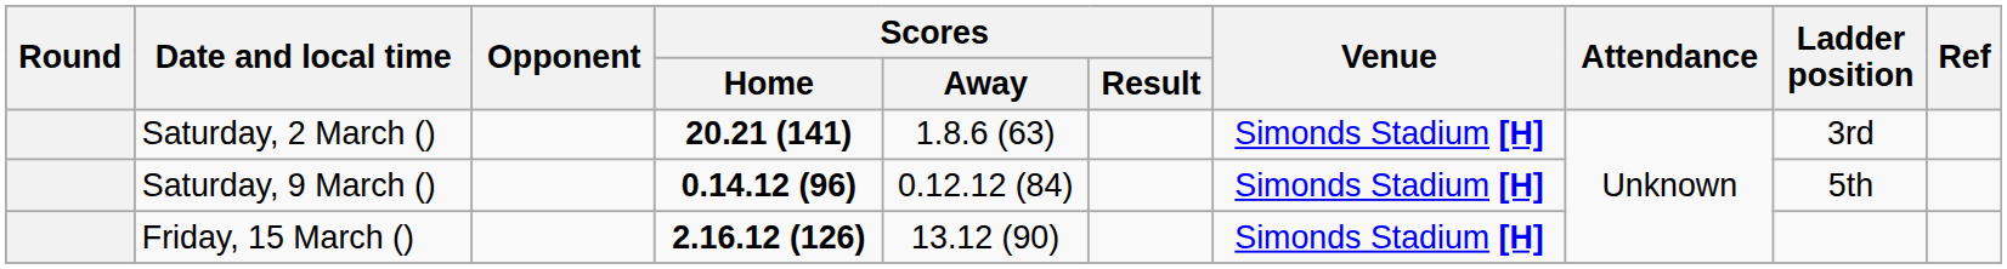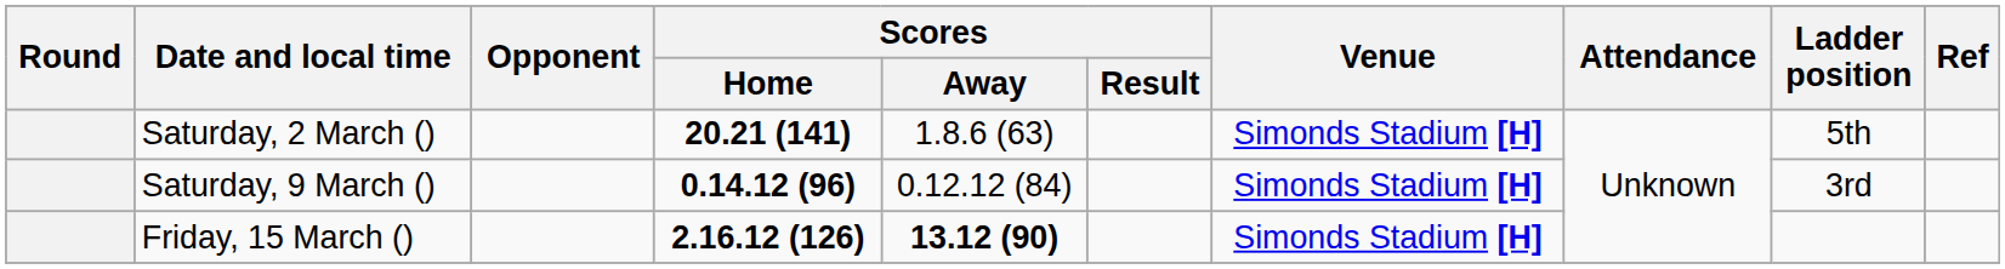Saturday, 2 March () | Ladder position: 3rd -> 5th
Saturday, 9 March () | Ladder position: 5th -> 3rd
Friday, 15 March () | Scores / Away: normal -> bold
